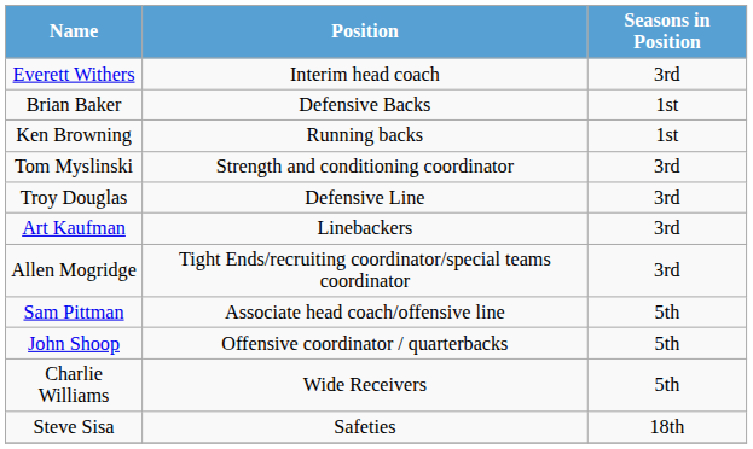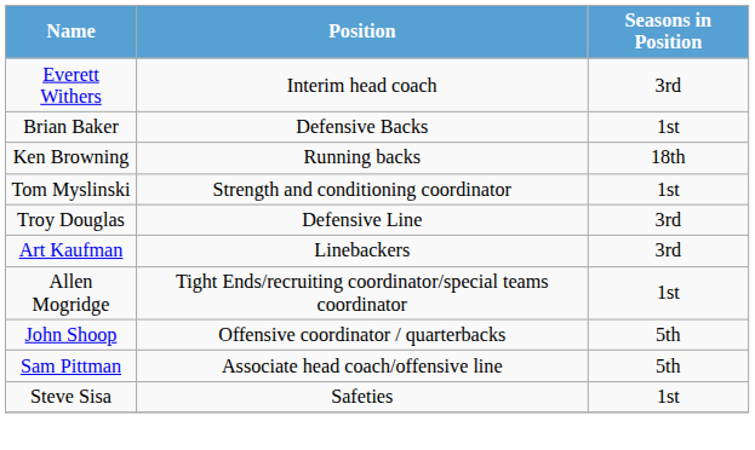Ken Browning | Seasons in Position: 1st -> 18th
Tom Myslinski | Seasons in Position: 3rd -> 1st
Allen Mogridge | Seasons in Position: 3rd -> 1st
rows swapped: Sam Pittman <-> John Shoop
- row: Charlie Williams | Wide Receivers | 5th
Steve Sisa | Seasons in Position: 18th -> 1st
